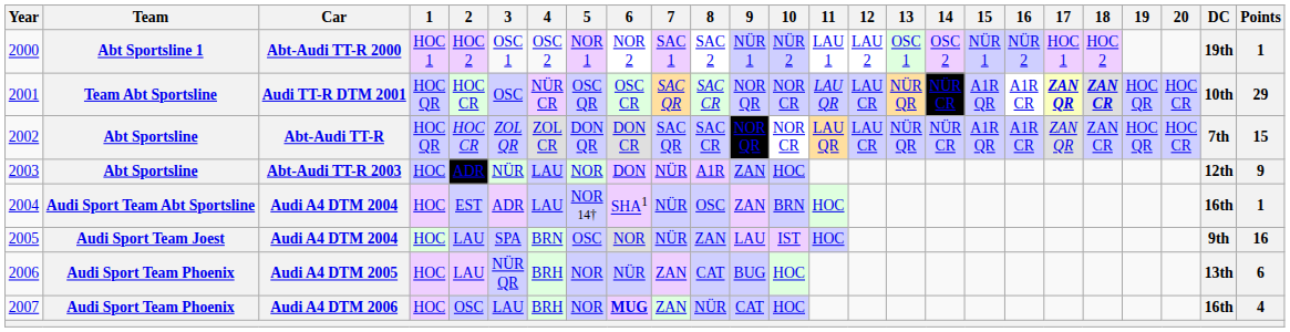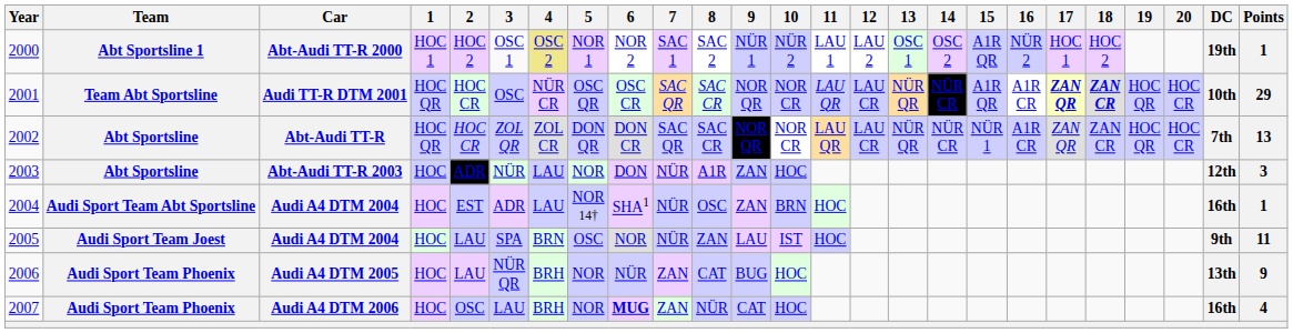2000 | 4: no background -> khaki background
2000 | 15: NÜR 1 -> A1R QR
2002 | 15: A1R QR -> NÜR 1
2002 | Points: 15 -> 13
2003 | Points: 9 -> 3
2005 | Points: 16 -> 11
2006 | Points: 6 -> 9
